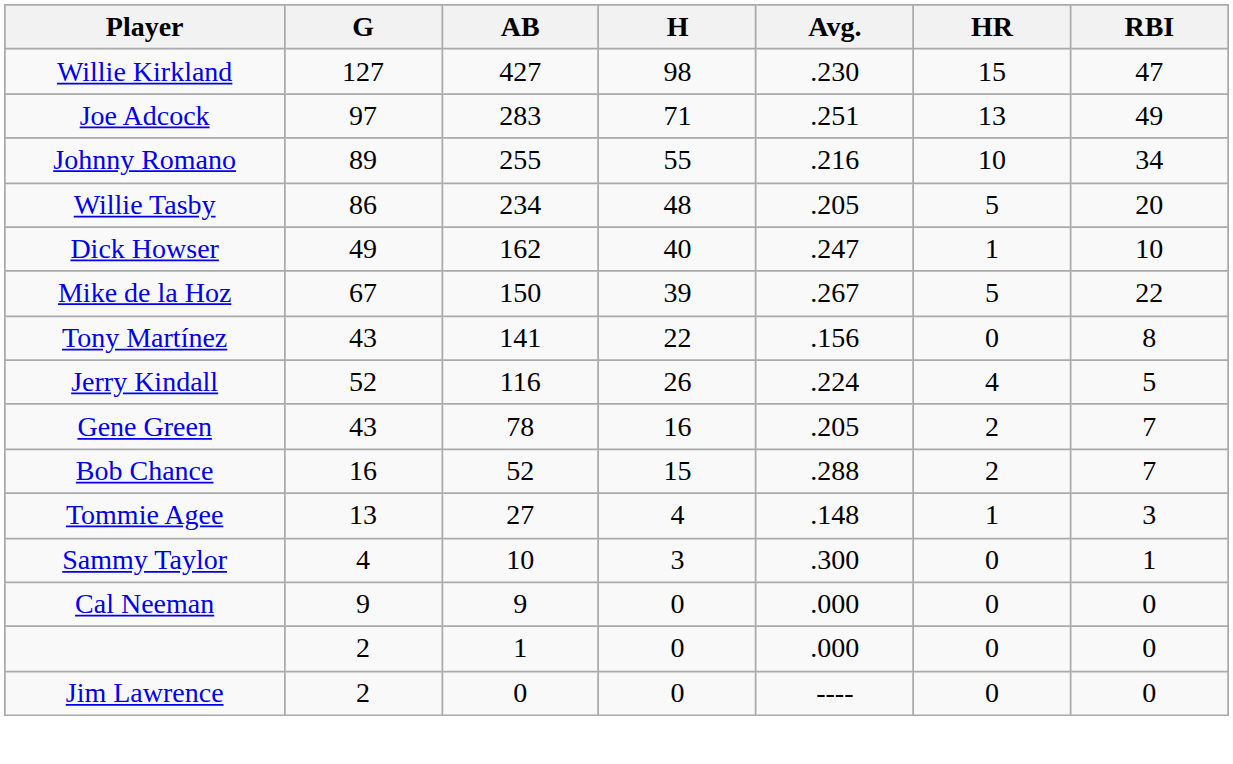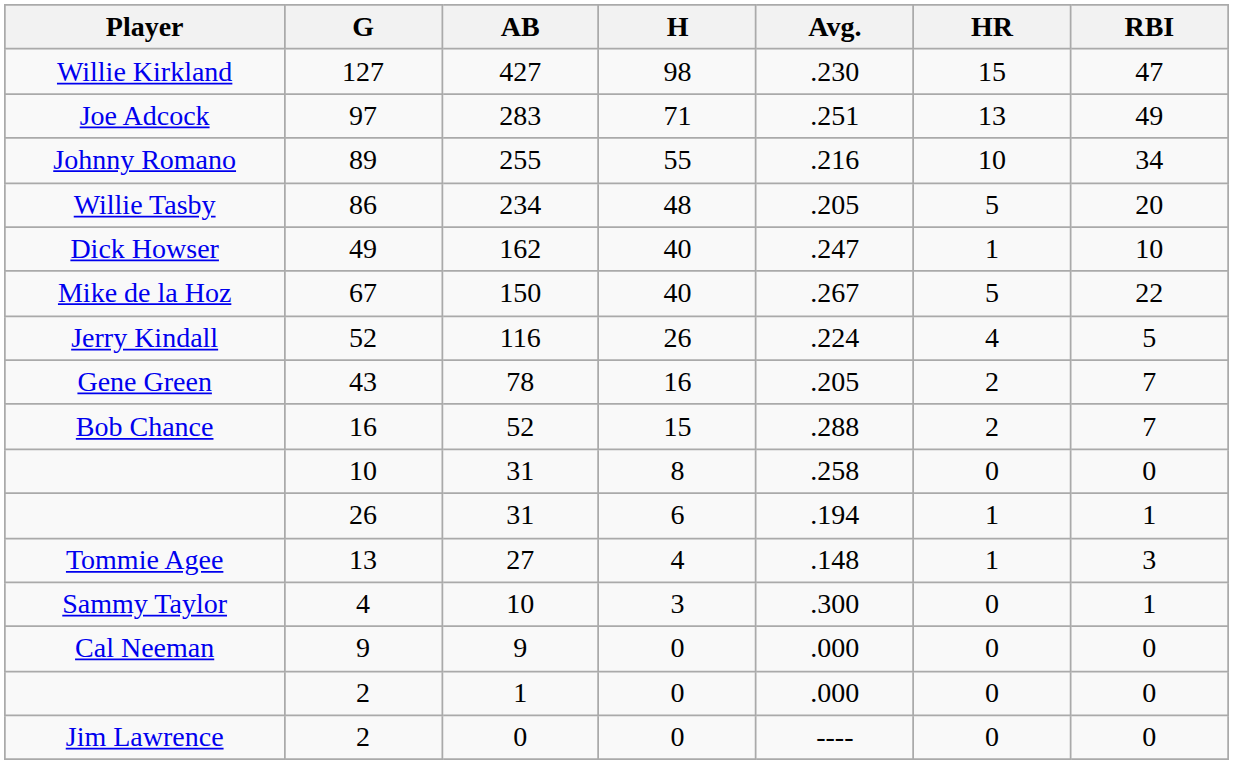150 | H: 39 -> 40
- row: Tony Martínez | 43 | 141 | 22 | .156 | 0 | 8
+ row: 10 | 31 | 8 | .258 | 0 | 0
+ row: 26 | 31 | 6 | .194 | 1 | 1
